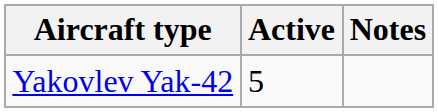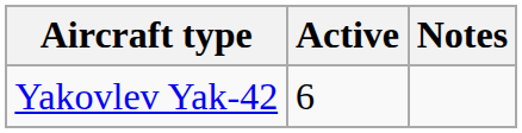Yakovlev Yak-42 | Active: 5 -> 6
